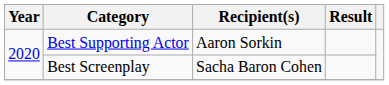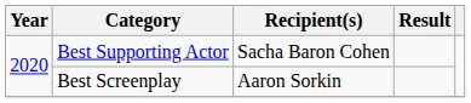Best Supporting Actor | Recipient(s): Aaron Sorkin -> Sacha Baron Cohen
Best Screenplay | Recipient(s): Sacha Baron Cohen -> Aaron Sorkin
